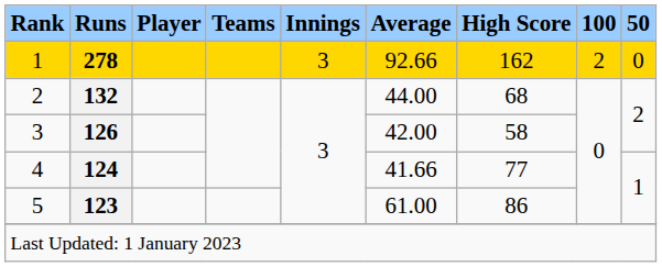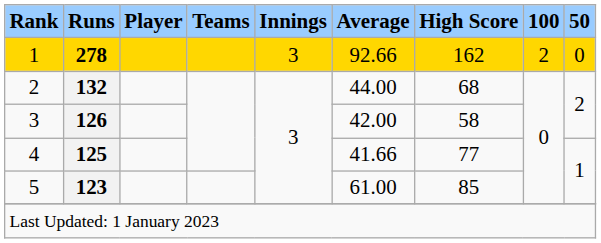4 | Runs: 124 -> 125
5 | High Score: 86 -> 85
